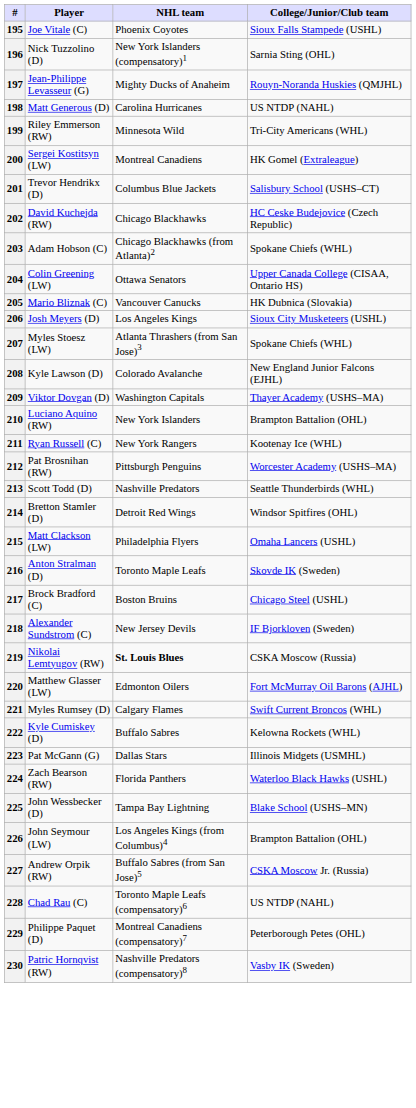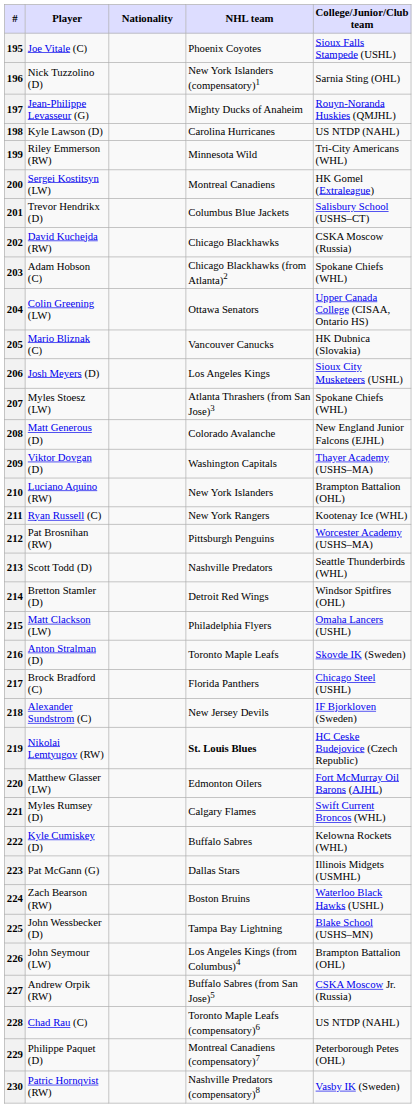+ column: Nationality
198 | Player: Matt Generous (D) -> Kyle Lawson (D)
202 | College/Junior/Club team: HC Ceske Budejovice (Czech Republic) -> CSKA Moscow (Russia)
208 | Player: Kyle Lawson (D) -> Matt Generous (D)
217 | NHL team: Boston Bruins -> Florida Panthers
219 | College/Junior/Club team: CSKA Moscow (Russia) -> HC Ceske Budejovice (Czech Republic)
224 | NHL team: Florida Panthers -> Boston Bruins
